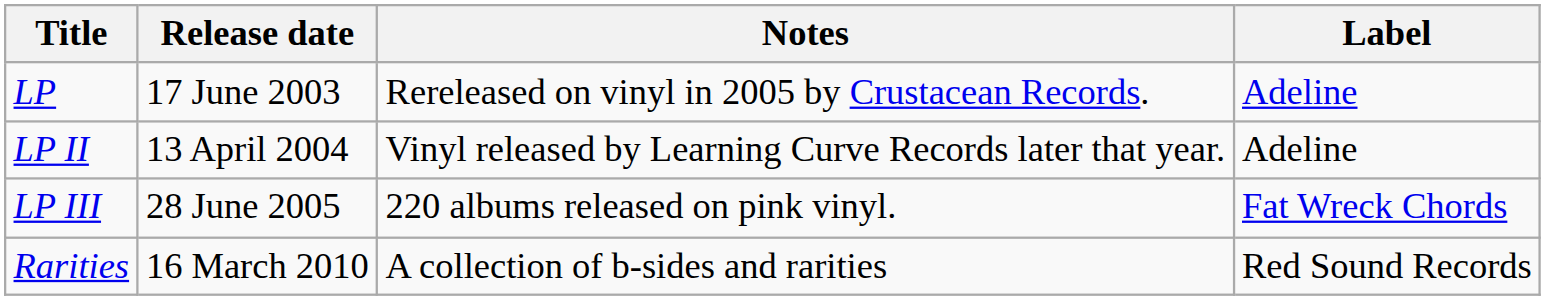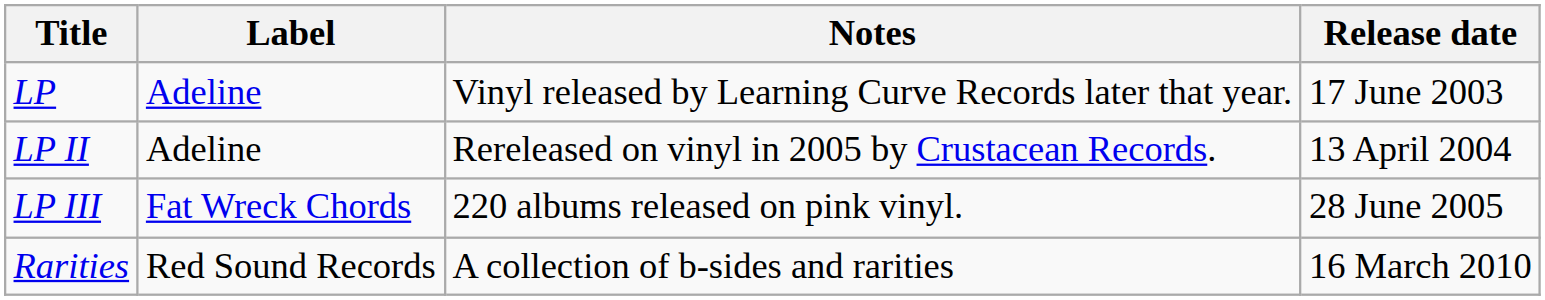columns swapped: Release date <-> Label
LP | Notes: Rereleased on vinyl in 2005 by Crustacean Records. -> Vinyl released by Learning Curve Records later that year.
LP II | Notes: Vinyl released by Learning Curve Records later that year. -> Rereleased on vinyl in 2005 by Crustacean Records.
